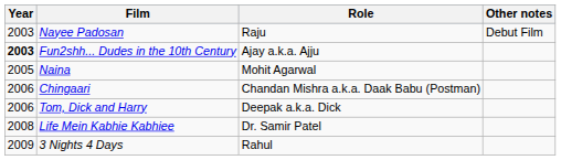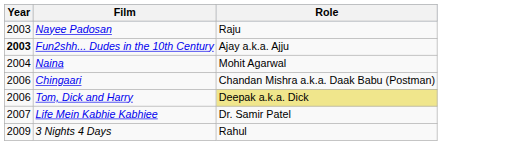- column: Other notes | Debut Film
Naina | Year: 2005 -> 2004
Tom, Dick and Harry | Role: no background -> khaki background
Life Mein Kabhie Kabhiee | Year: 2008 -> 2007
